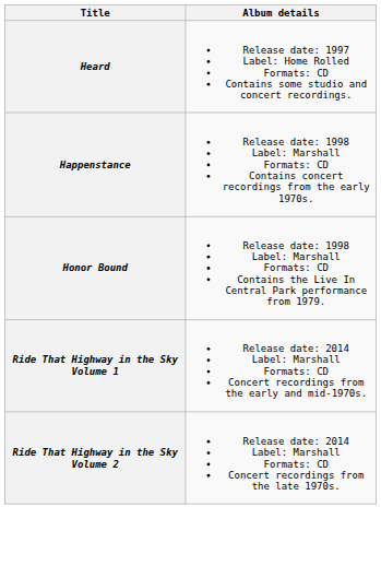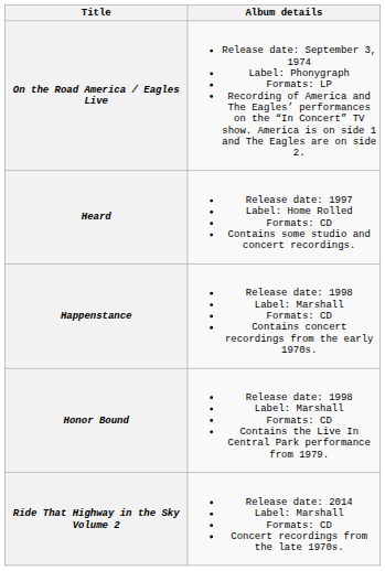+ row: On the Road America / Eagles Live | Release date: September 3, 1974 Label: Phonygraph Formats: LP Recording of America and The Eagles’ performances on the “In Concert” TV show. America is on side 1 and The Eagles are on side 2.
- row: Ride That Highway in the Sky Volume 1 | Release date: 2014 Label: Marshall Formats: CD Concert recordings from the early and mid-1970s.
